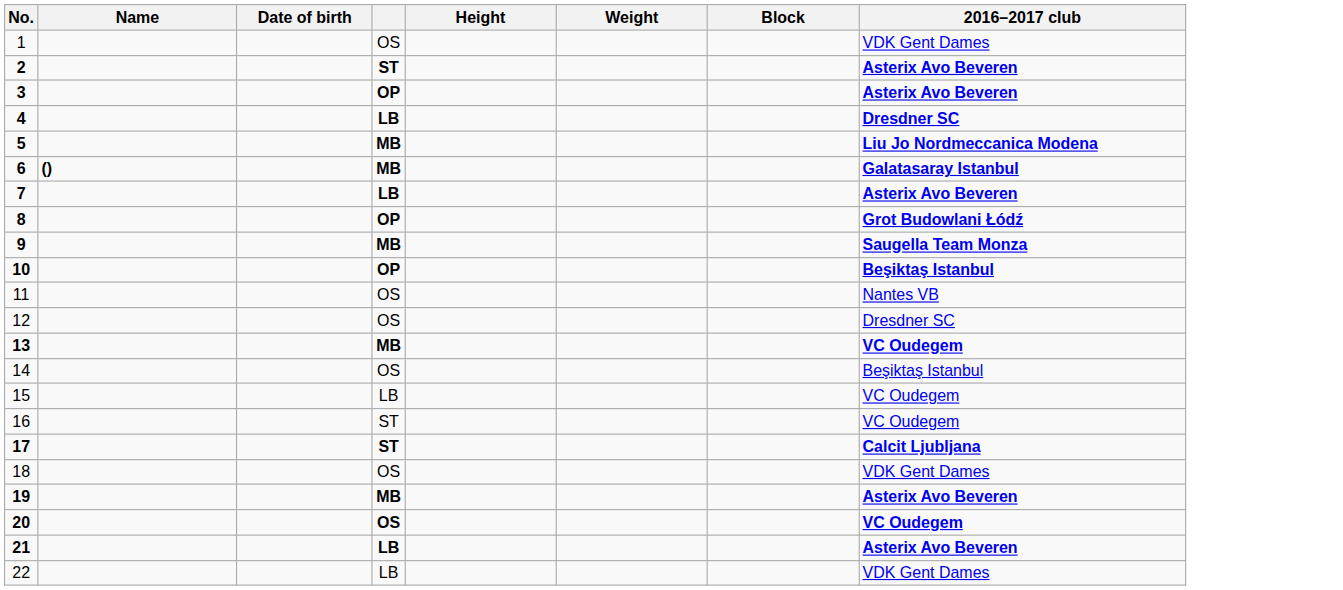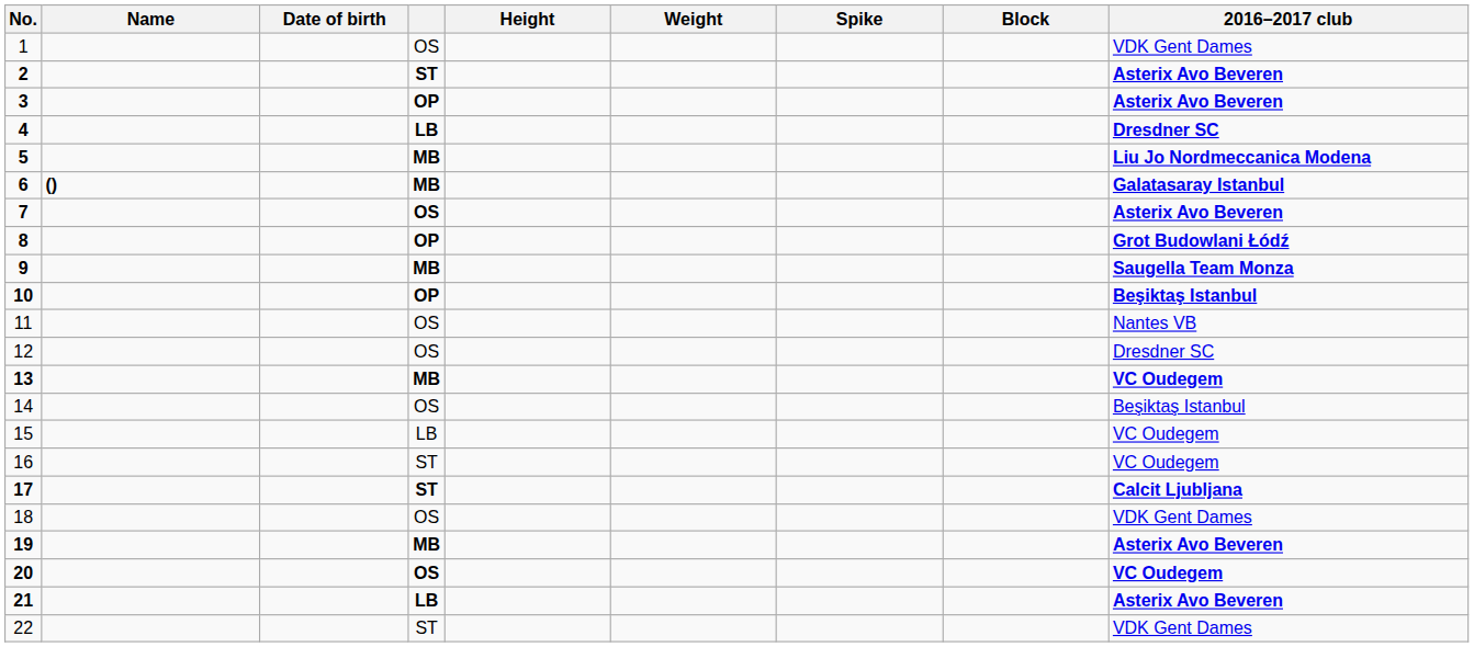+ column: Spike
7 | column 4: LB -> OS
22 | column 4: LB -> ST
